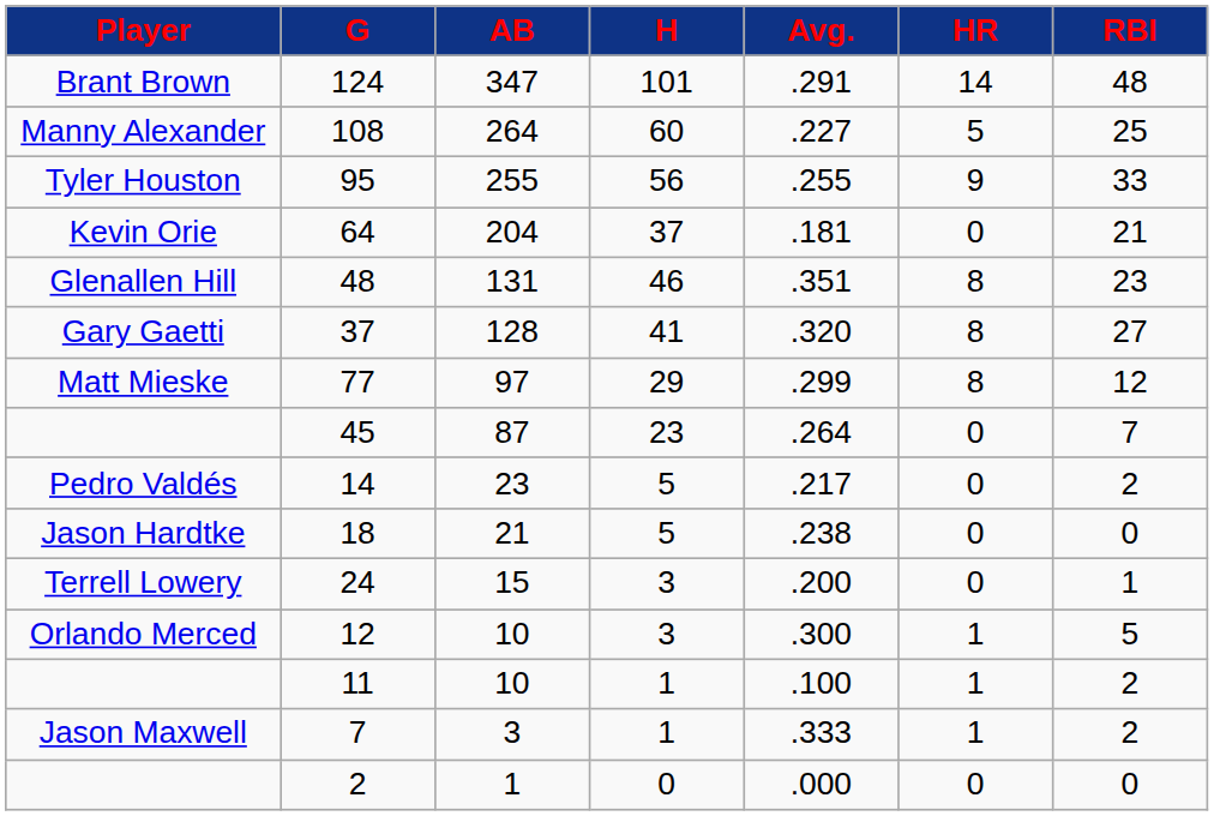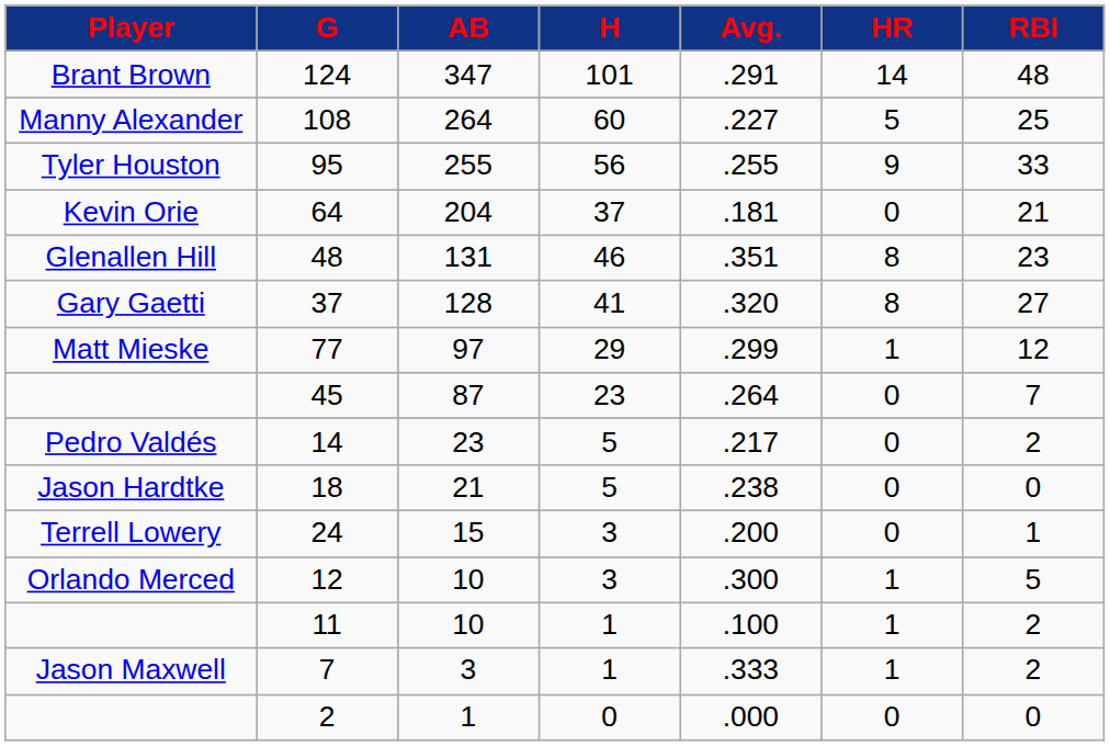77 | HR: 8 -> 1
